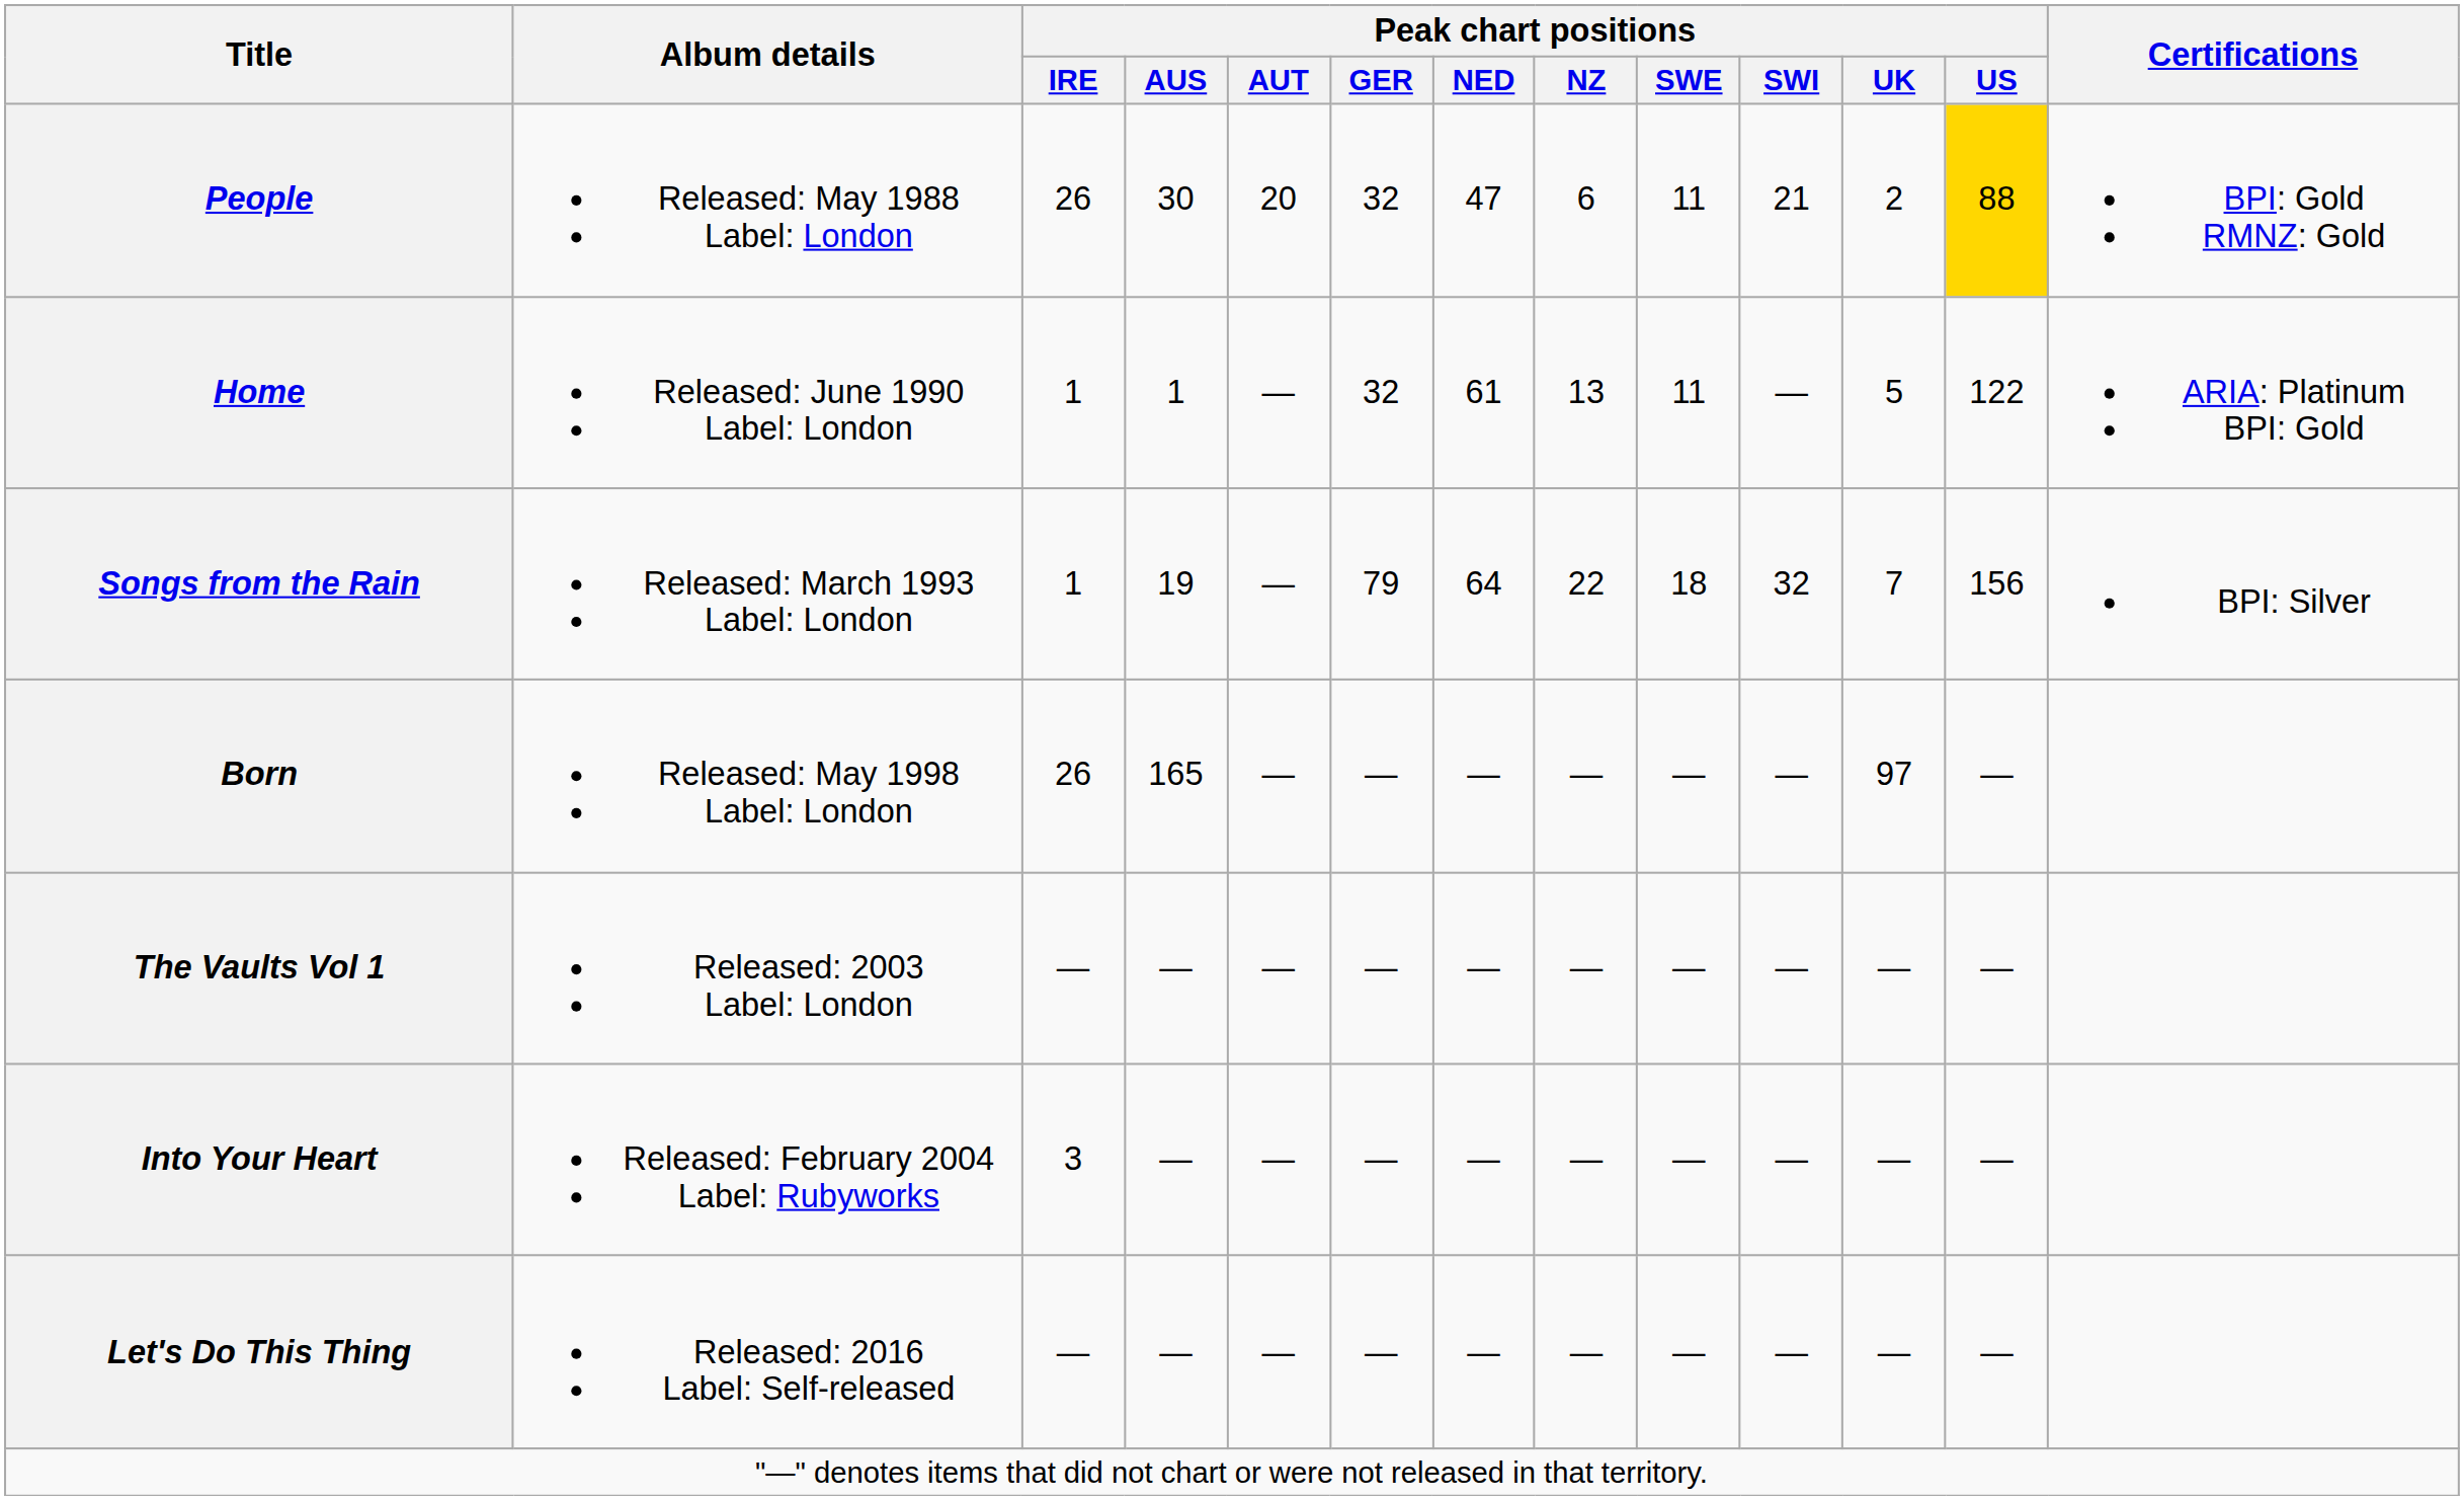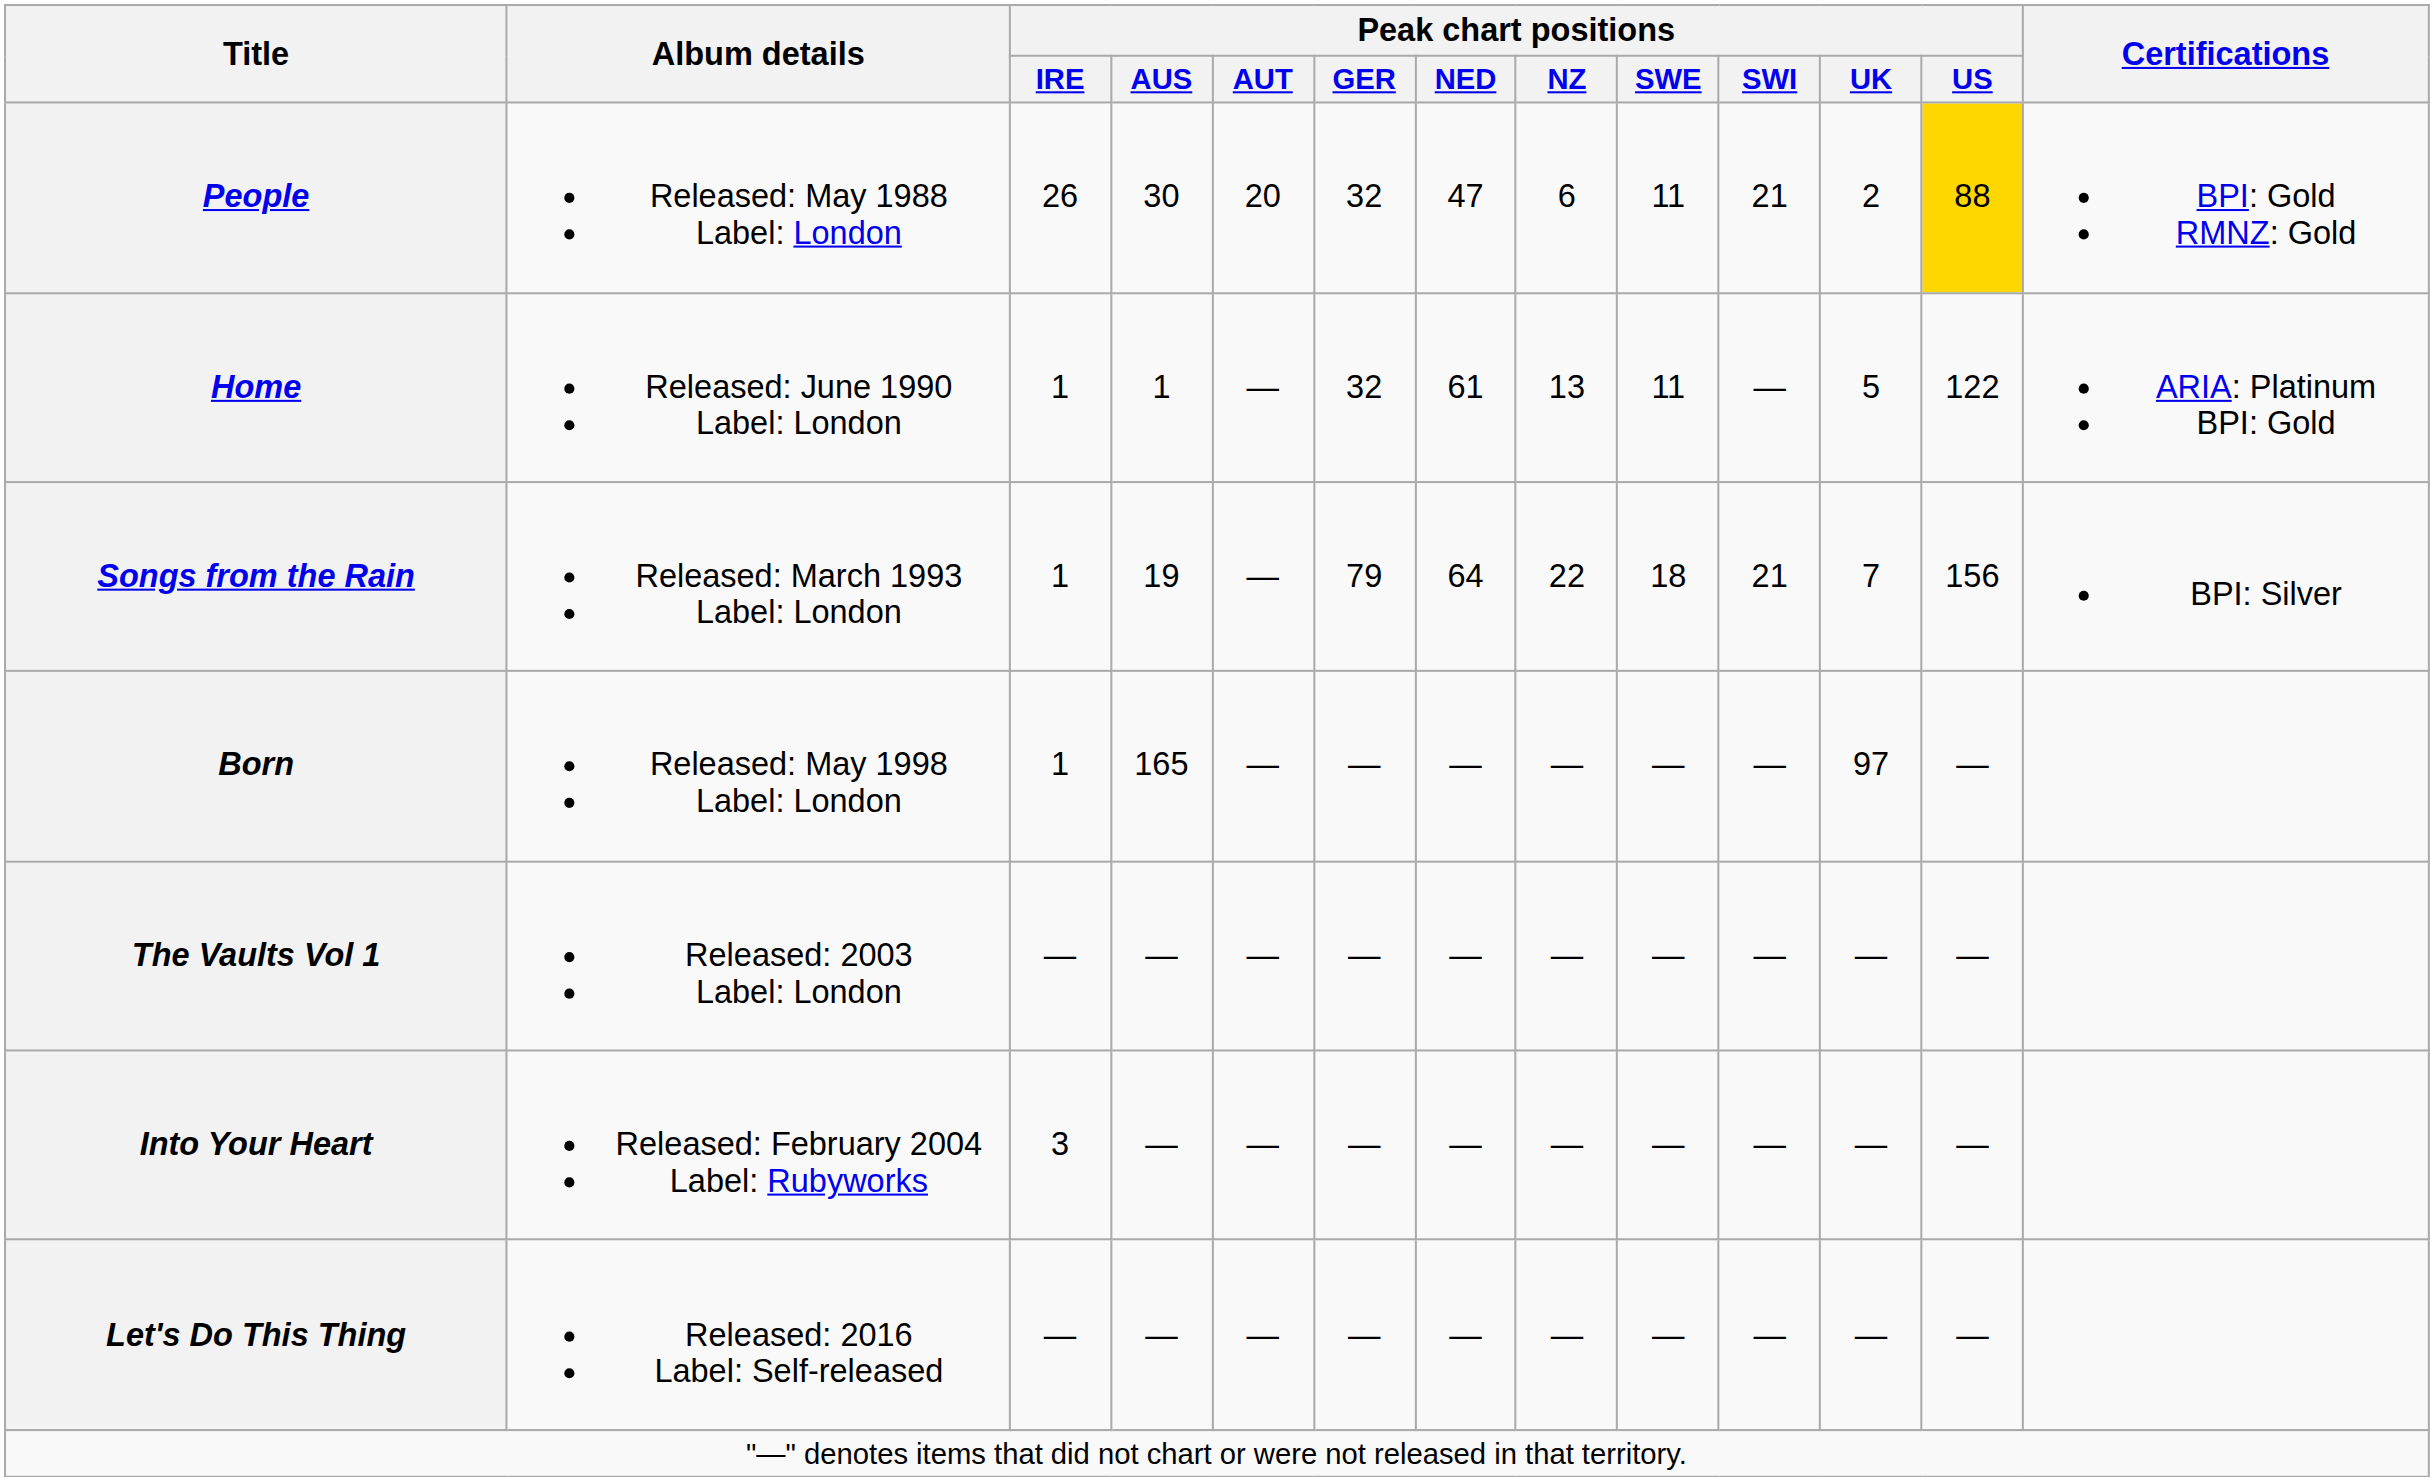Songs from the Rain | Peak chart positions / SWI: 32 -> 21
Born | Peak chart positions / IRE: 26 -> 1
